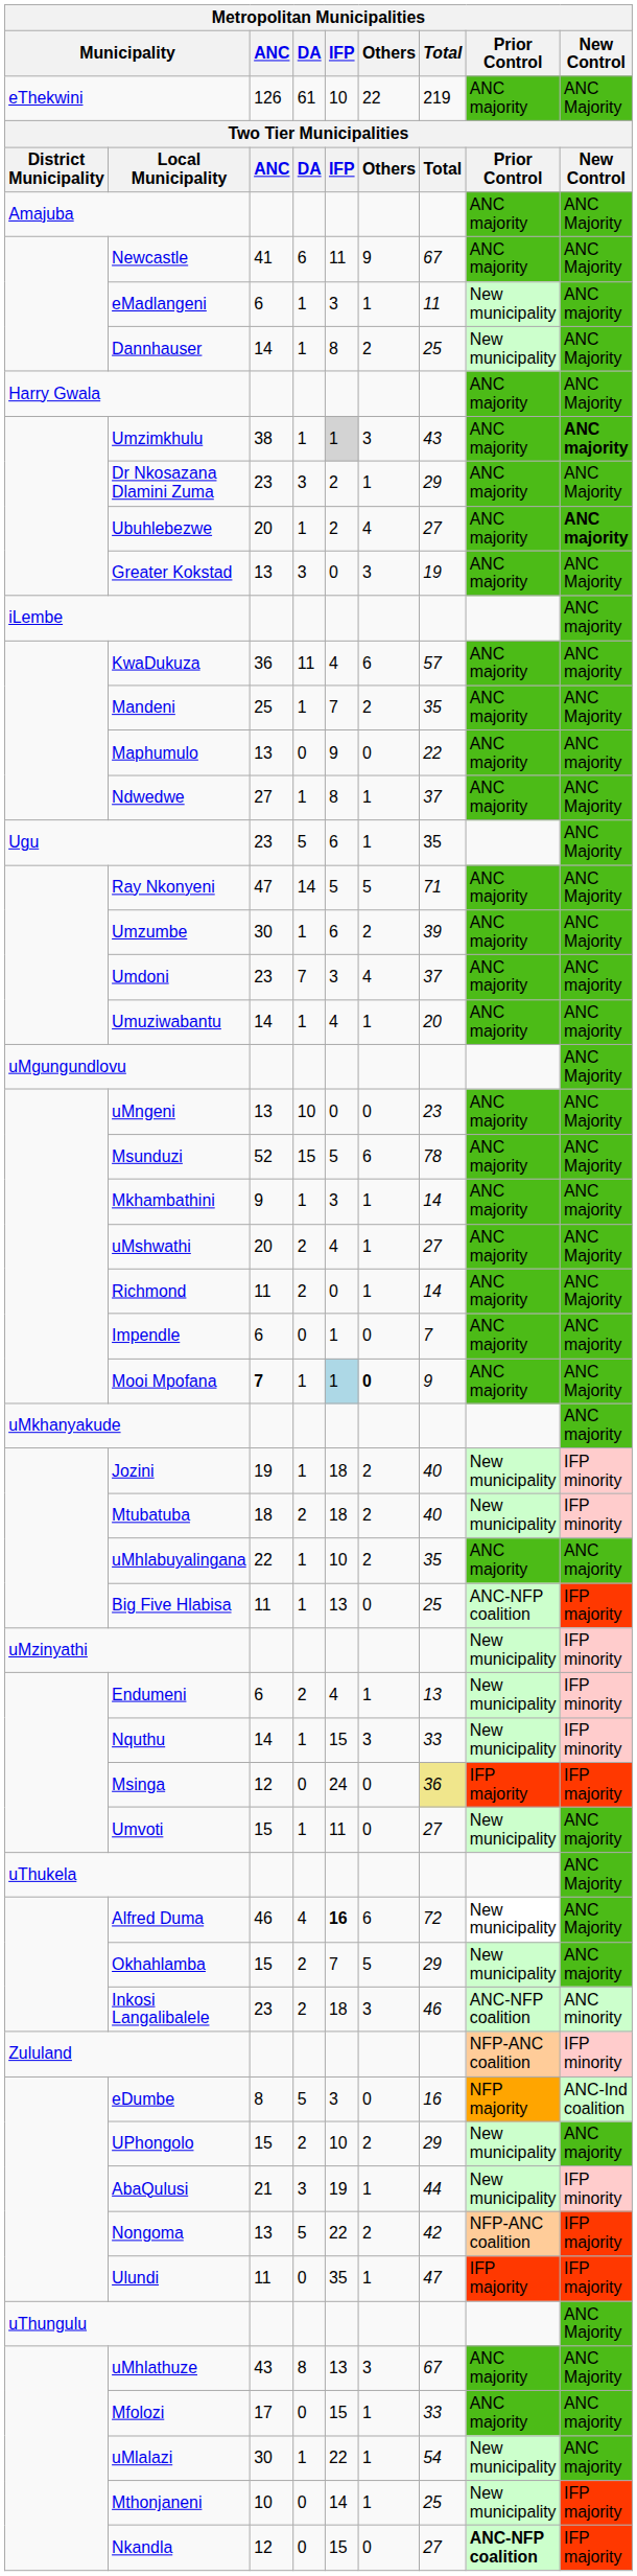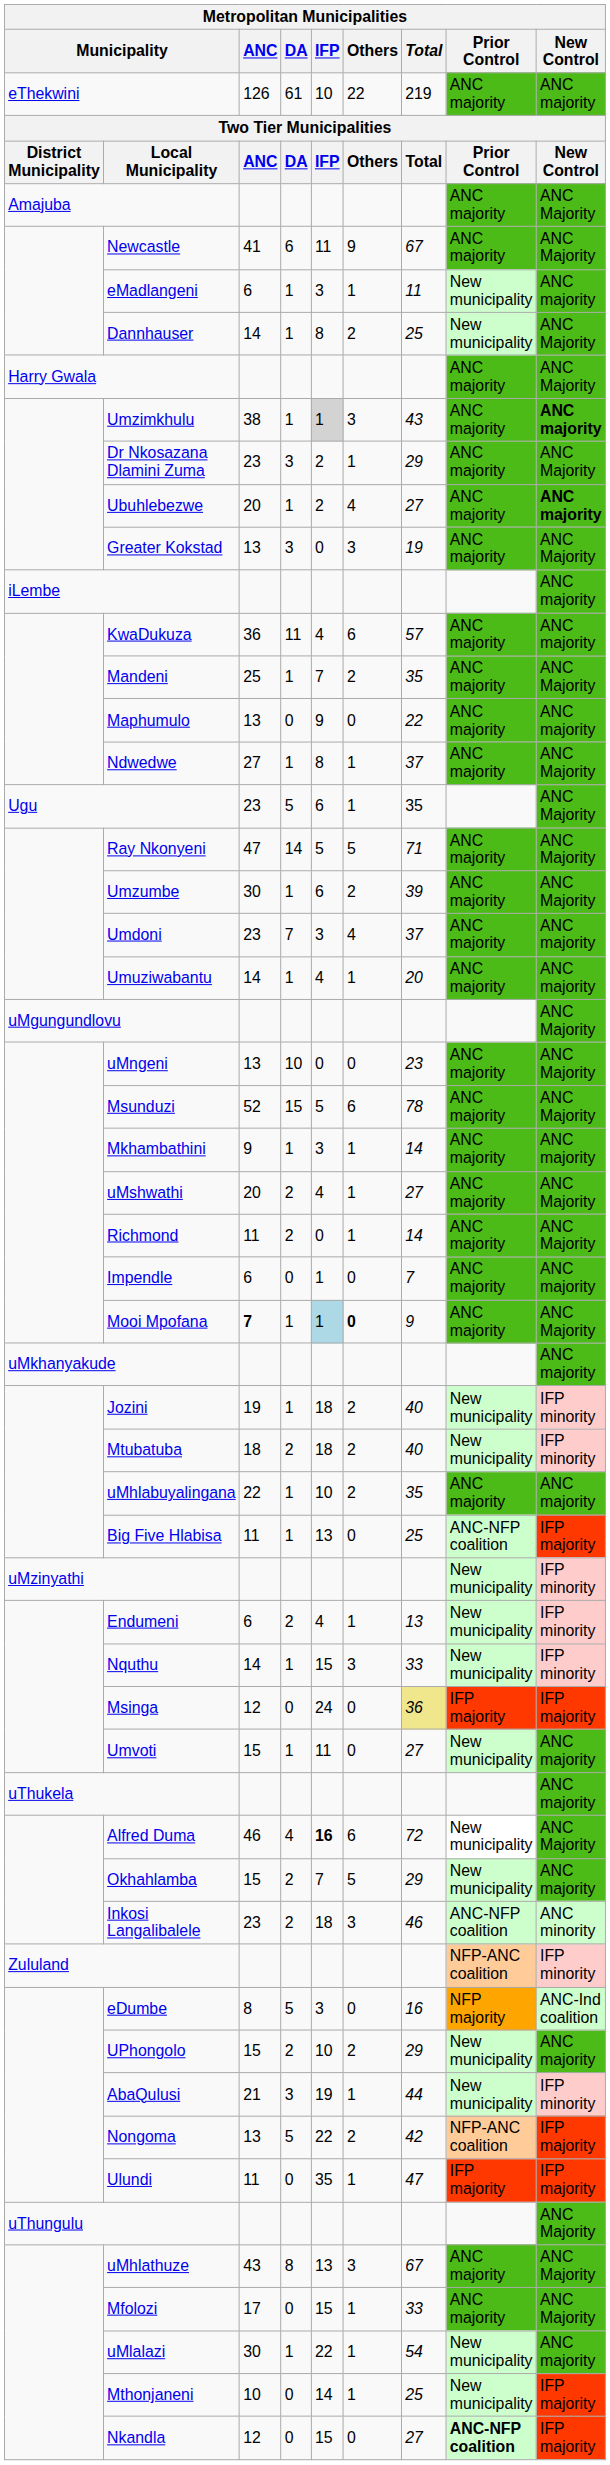eThekwini | New Control: ANC Majority -> ANC majority
uThukela | New Control: ANC Majority -> ANC majority
Mfolozi | New Control: ANC majority -> ANC Majority
